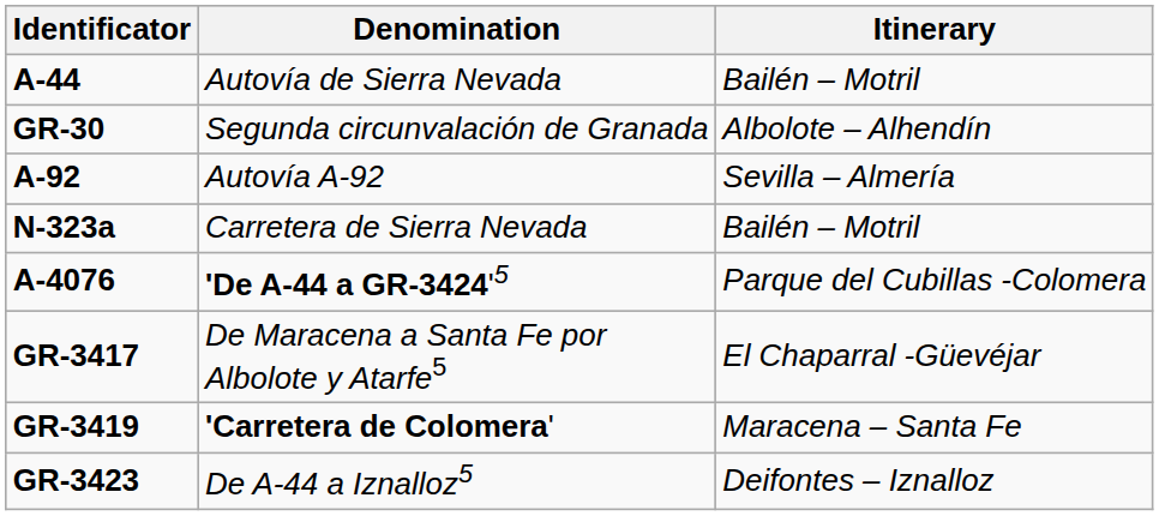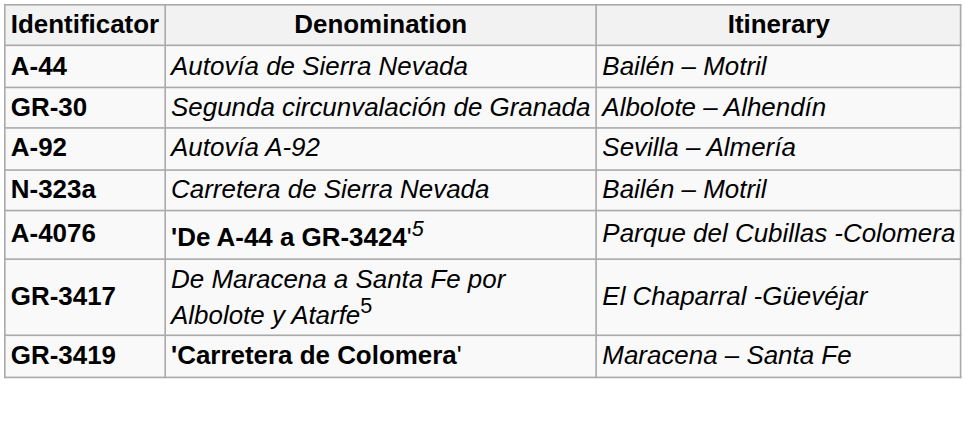- row: GR-3423 | De A-44 a Iznalloz5 | Deifontes – Iznalloz
